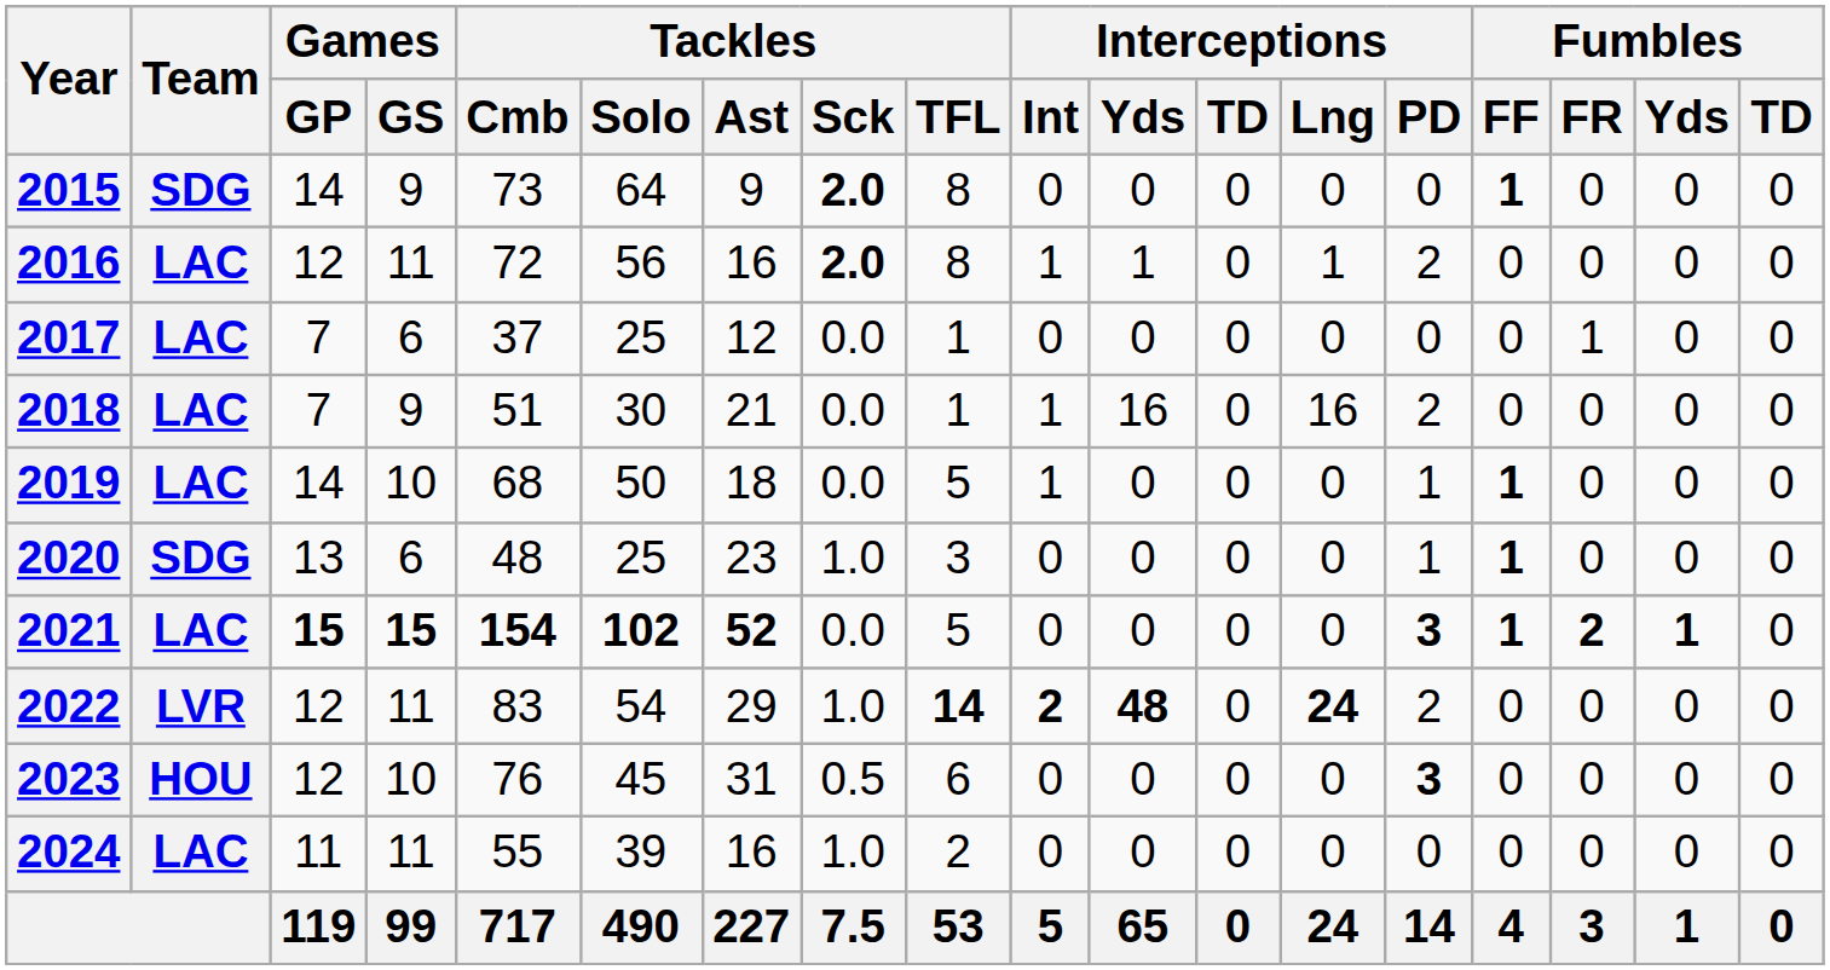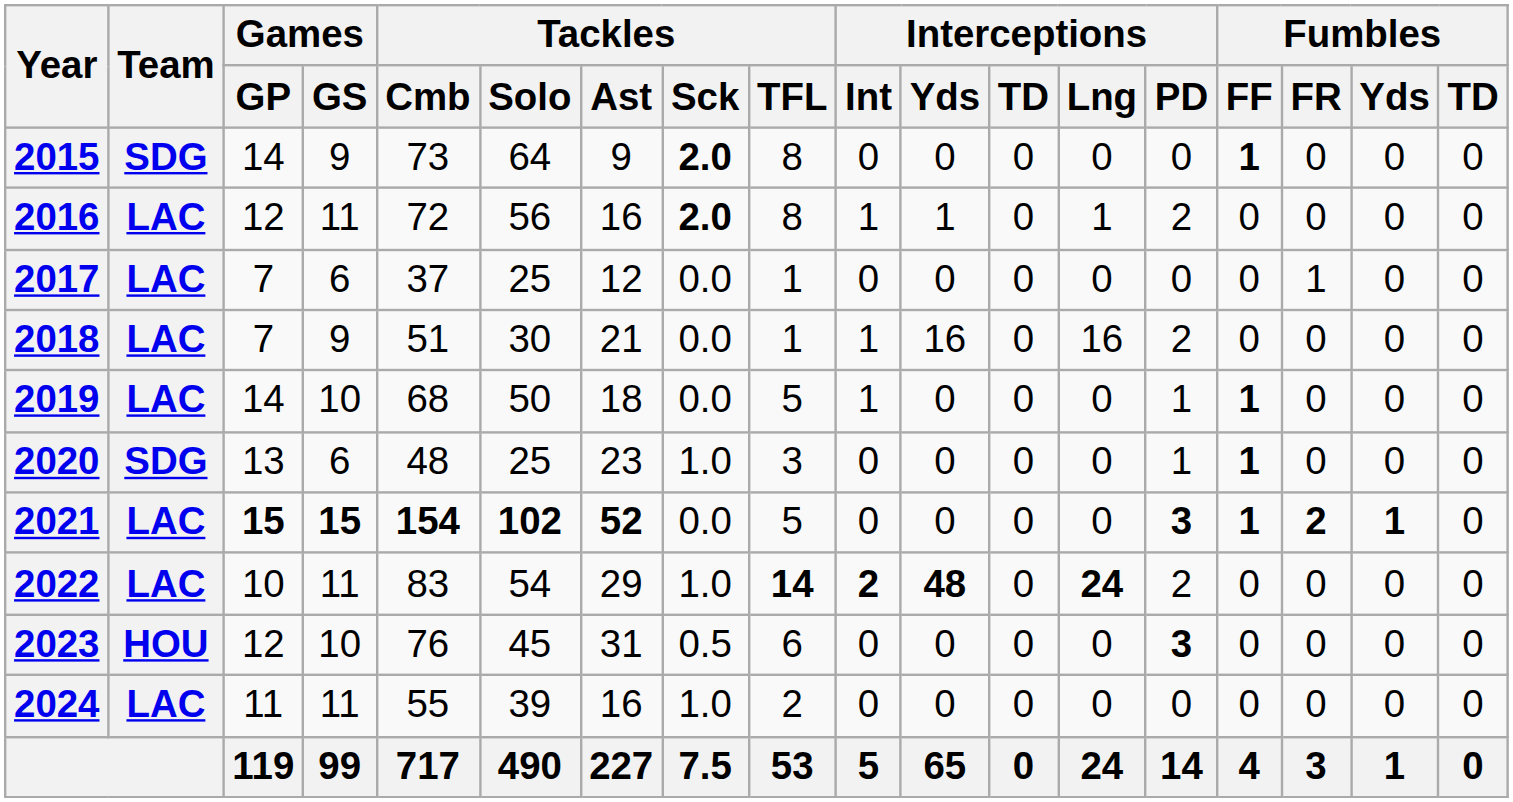2022 | Team: LVR -> LAC
2022 | Games / GP: 12 -> 10
